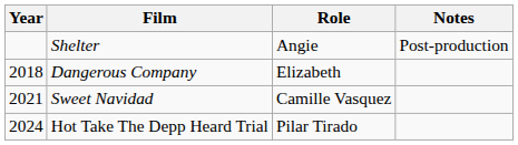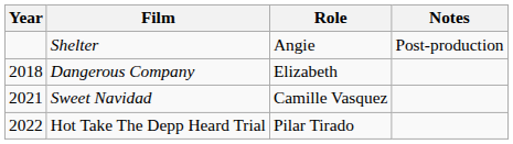Hot Take The Depp Heard Trial | Year: 2024 -> 2022
